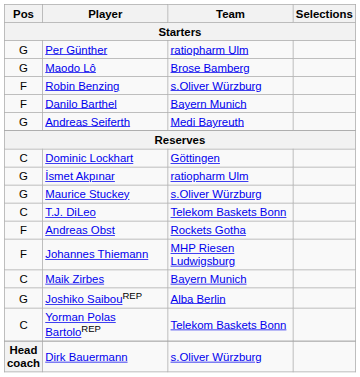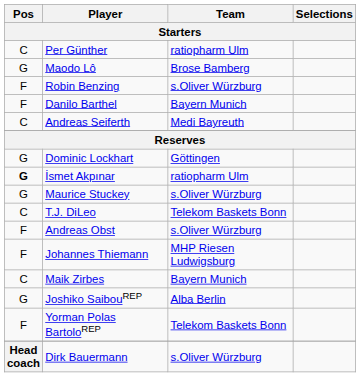Per Günther | Pos: G -> C
Andreas Seiferth | Pos: G -> C
Dominic Lockhart | Pos: C -> G
İsmet Akpınar | Pos: normal -> bold
Andreas Obst | Team: Rockets Gotha -> s.Oliver Würzburg
Yorman Polas BartoloREP | Pos: C -> F
